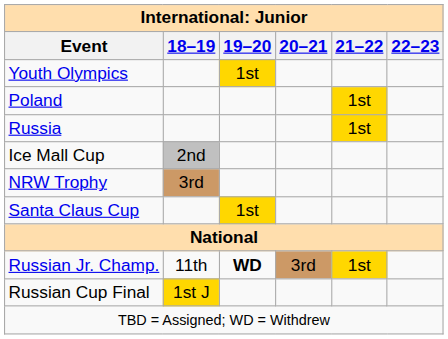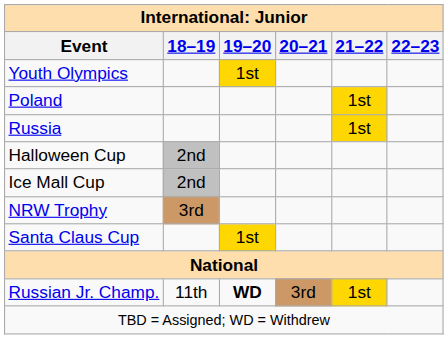+ row: Halloween Cup | 2nd
- row: Russian Cup Final | 1st J
